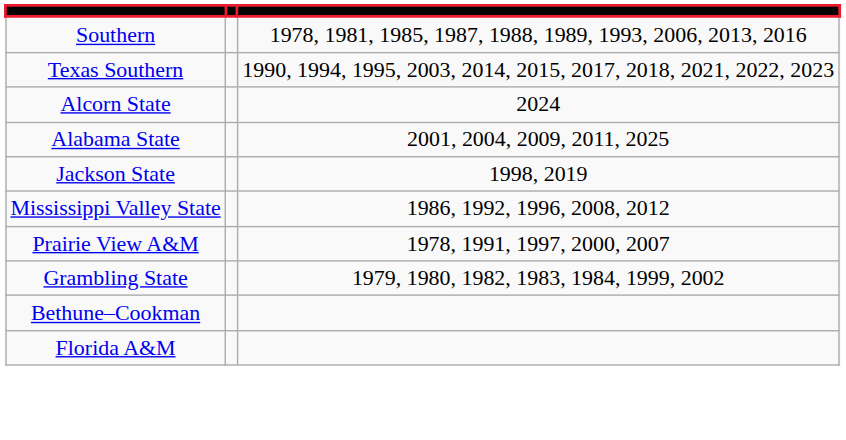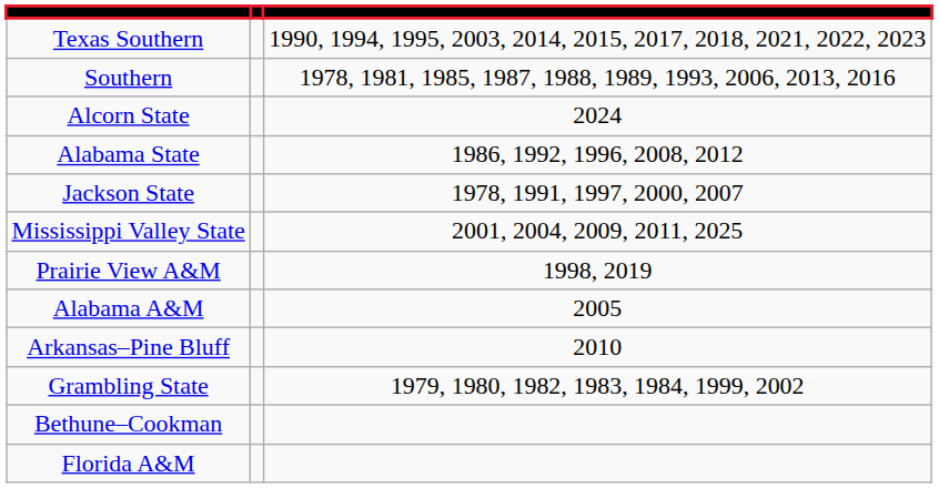rows swapped: Texas Southern <-> Southern
Alabama State | column 3: 2001, 2004, 2009, 2011, 2025 -> 1986, 1992, 1996, 2008, 2012
Jackson State | column 3: 1998, 2019 -> 1978, 1991, 1997, 2000, 2007
Mississippi Valley State | column 3: 1986, 1992, 1996, 2008, 2012 -> 2001, 2004, 2009, 2011, 2025
Prairie View A&M | column 3: 1978, 1991, 1997, 2000, 2007 -> 1998, 2019
+ row: Alabama A&M | 2005
+ row: Arkansas–Pine Bluff | 2010
